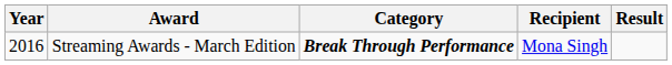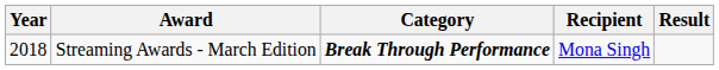Streaming Awards - March Edition | Year: 2016 -> 2018
